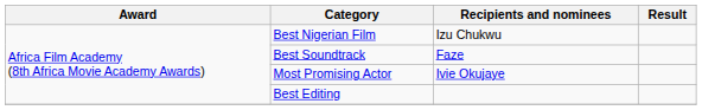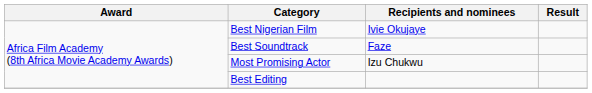Best Nigerian Film | Recipients and nominees: Izu Chukwu -> Ivie Okujaye
Most Promising Actor | Recipients and nominees: Ivie Okujaye -> Izu Chukwu
